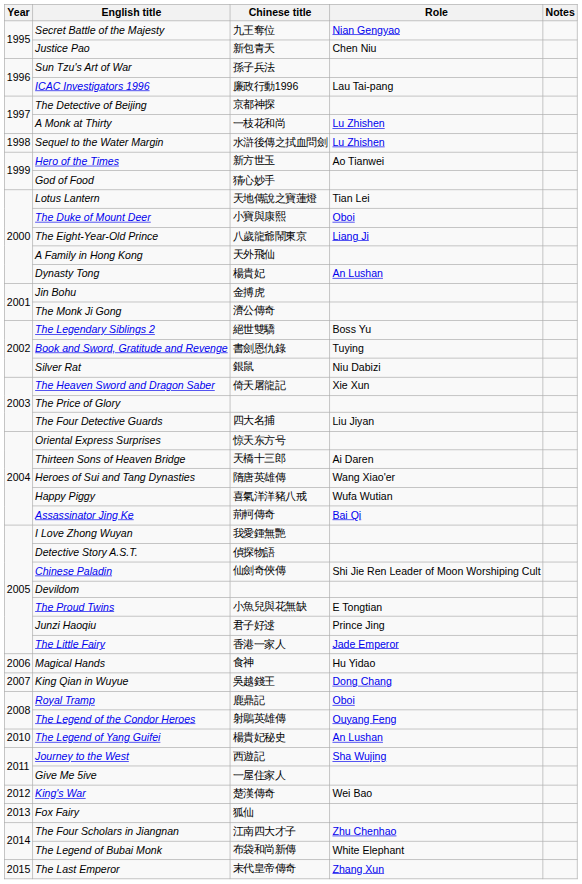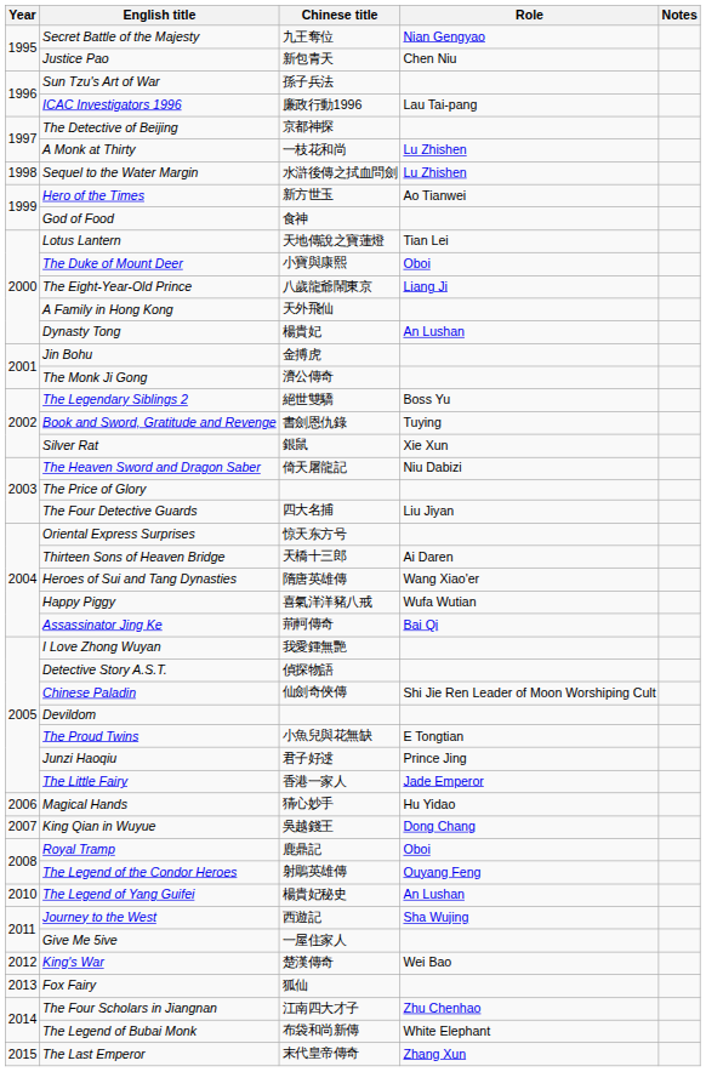God of Food | Chinese title: 猜心妙手 -> 食神
Silver Rat | Role: Niu Dabizi -> Xie Xun
The Heaven Sword and Dragon Saber | Role: Xie Xun -> Niu Dabizi
Magical Hands | Chinese title: 食神 -> 猜心妙手
